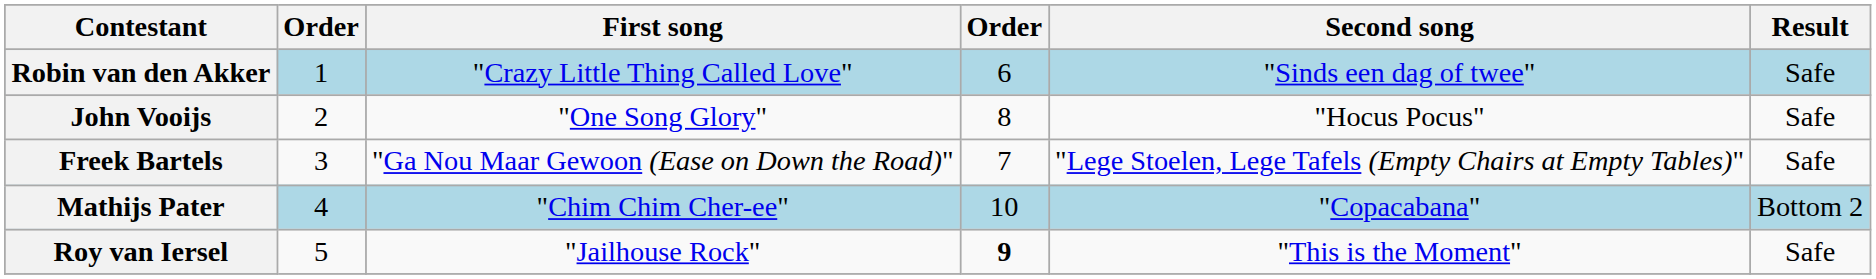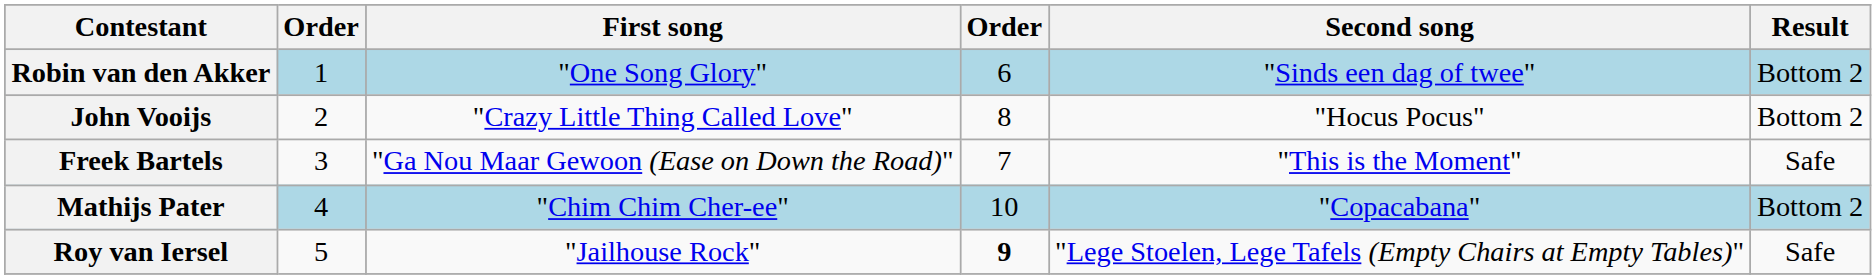Robin van den Akker | First song: "Crazy Little Thing Called Love" -> "One Song Glory"
Robin van den Akker | Result: Safe -> Bottom 2
John Vooijs | First song: "One Song Glory" -> "Crazy Little Thing Called Love"
John Vooijs | Result: Safe -> Bottom 2
Freek Bartels | Second song: "Lege Stoelen, Lege Tafels (Empty Chairs at Empty Tables)" -> "This is the Moment"
Roy van Iersel | Second song: "This is the Moment" -> "Lege Stoelen, Lege Tafels (Empty Chairs at Empty Tables)"
